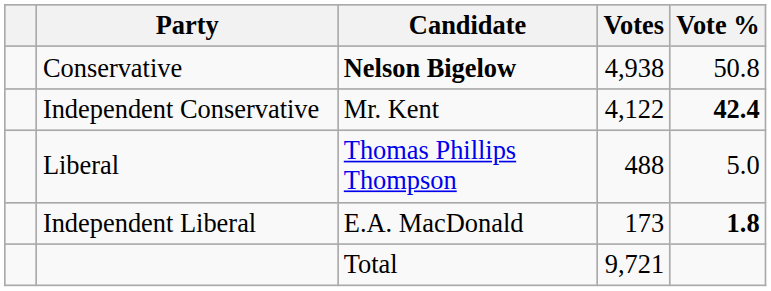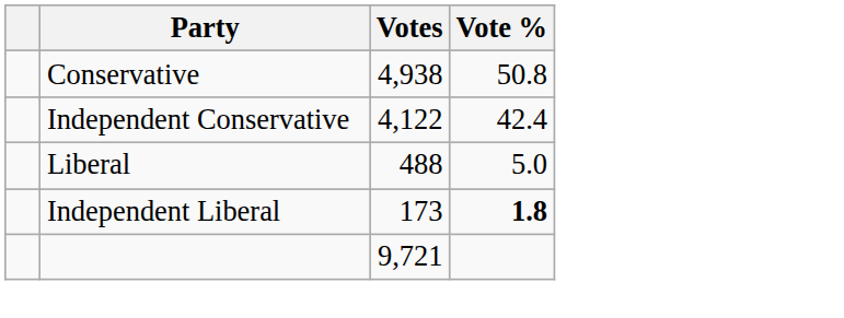- column: Candidate | Nelson Bigelow | Mr. Kent | Thomas Phillips Thompson | E.A. MacDonald | Total
Independent Conservative | Vote %: bold -> normal
